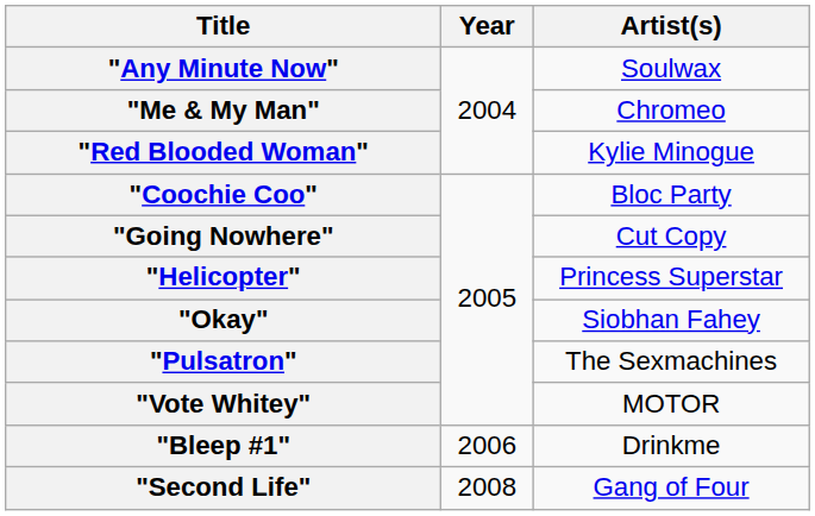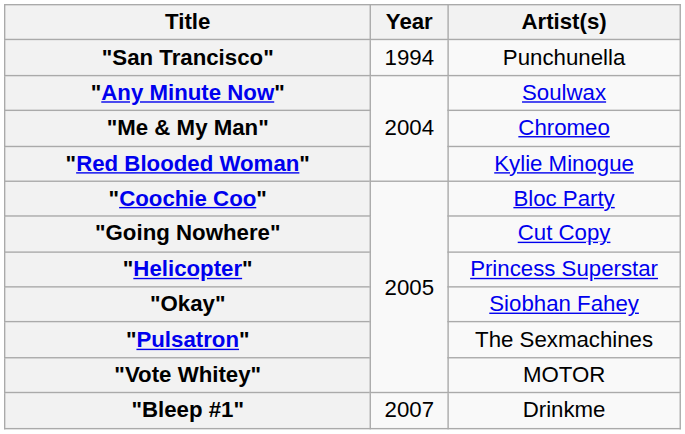+ row: "San Trancisco" | 1994 | Punchunella
"Bleep #1" | Year: 2006 -> 2007
- row: "Second Life" | 2008 | Gang of Four
